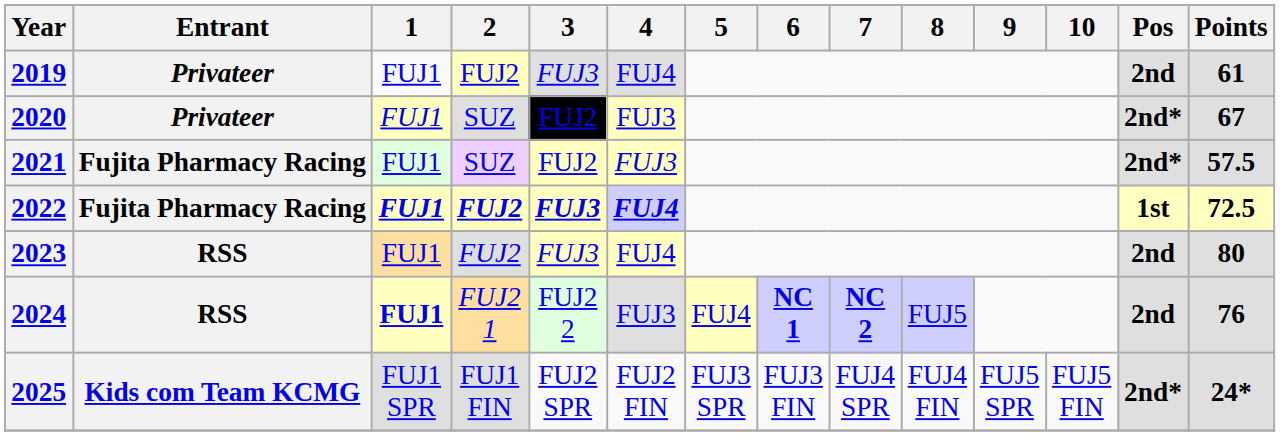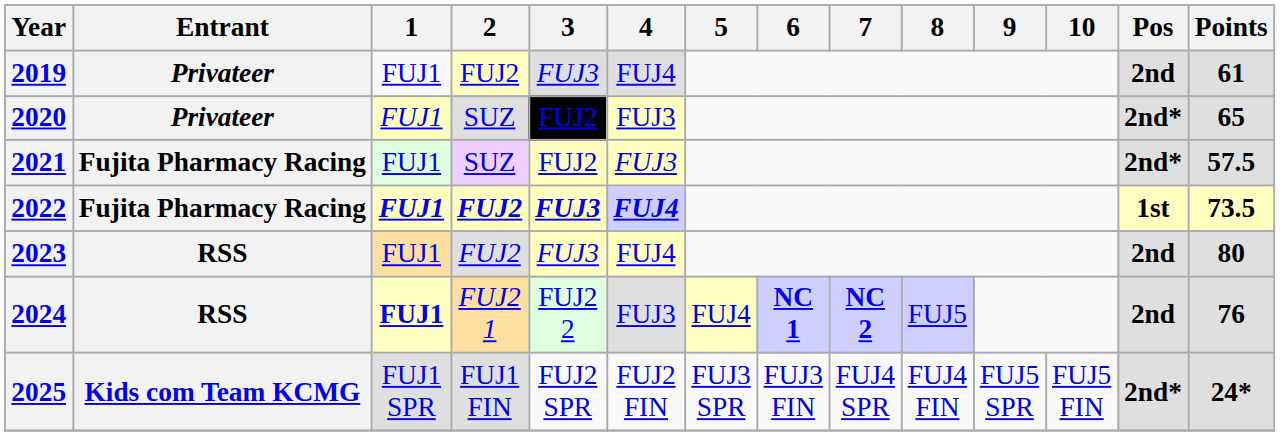2020 | Points: 67 -> 65
2022 | Points: 72.5 -> 73.5
